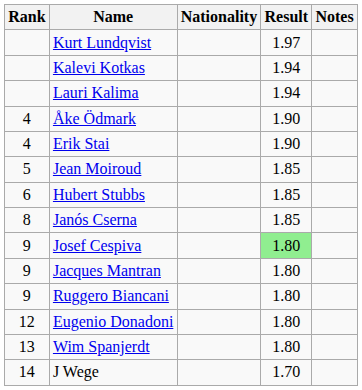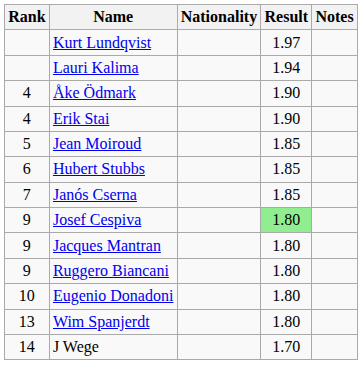- row: Kalevi Kotkas | 1.94
Janós Cserna | Rank: 8 -> 7
Eugenio Donadoni | Rank: 12 -> 10
